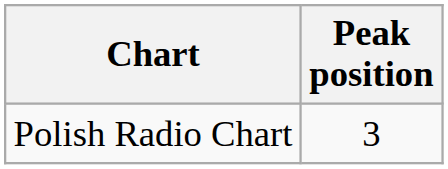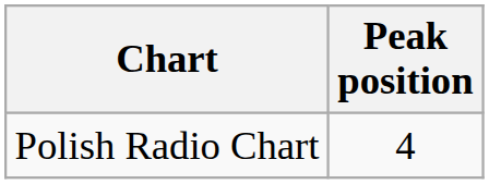Polish Radio Chart | Peak position: 3 -> 4
